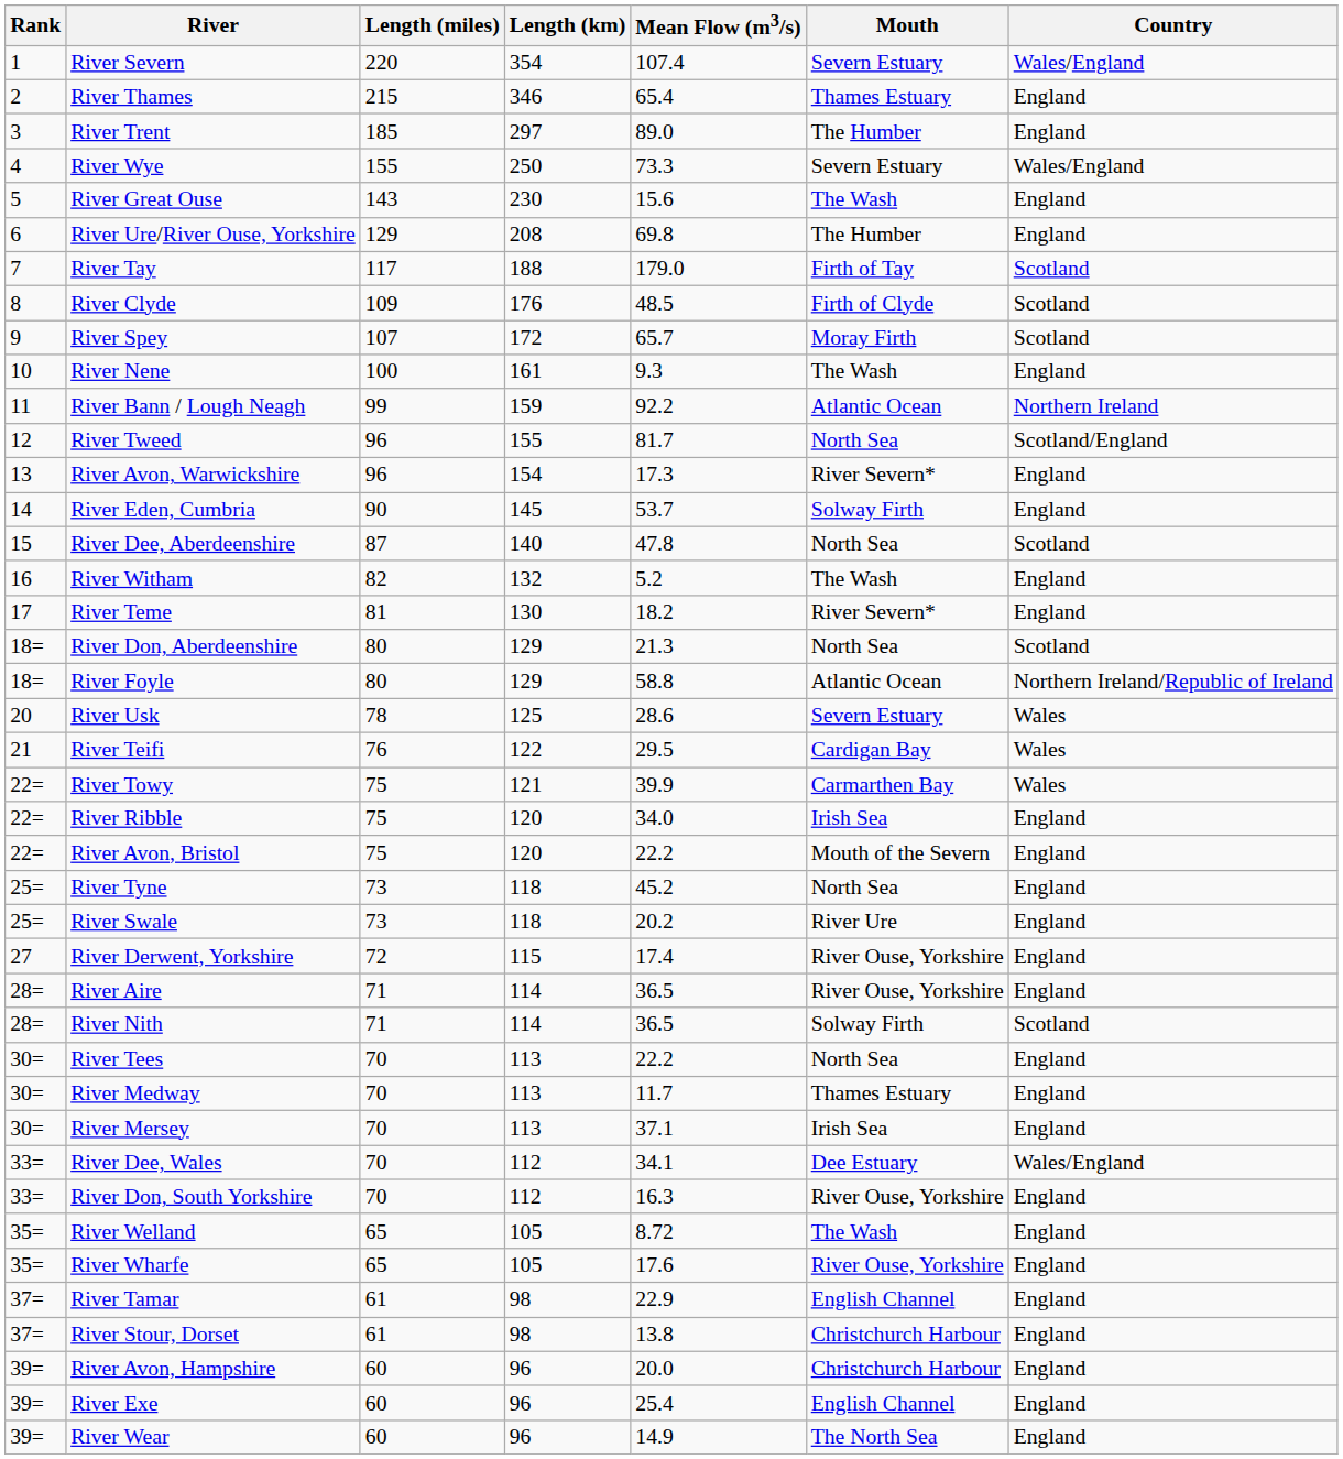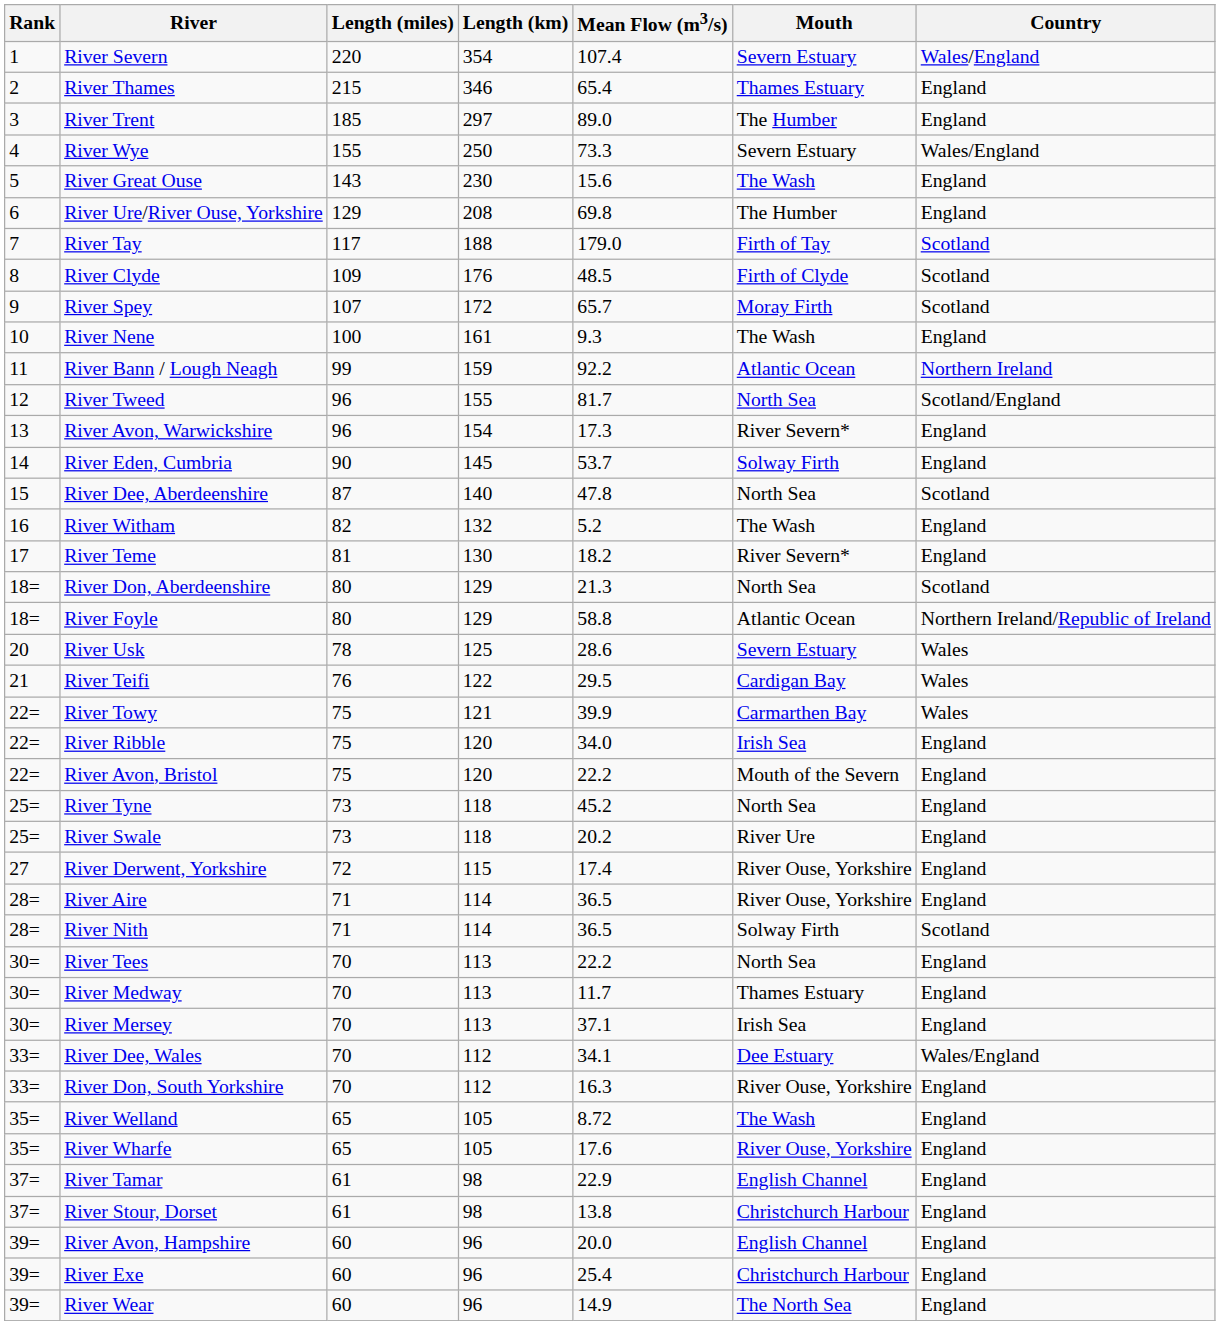River Avon, Hampshire | Mouth: Christchurch Harbour -> English Channel
River Exe | Mouth: English Channel -> Christchurch Harbour
